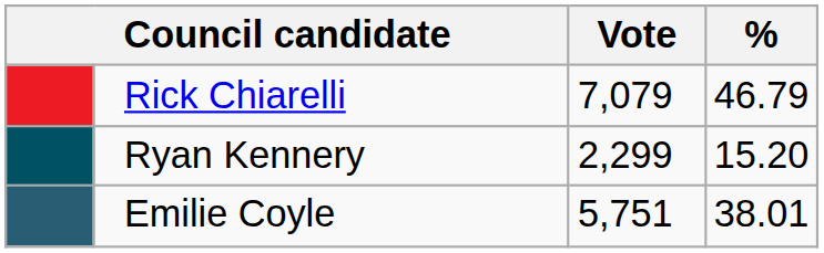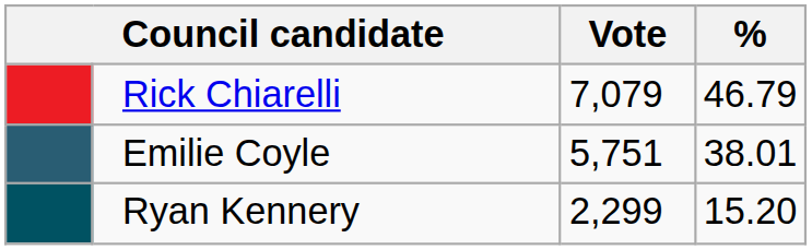rows swapped: Emilie Coyle <-> Ryan Kennery
